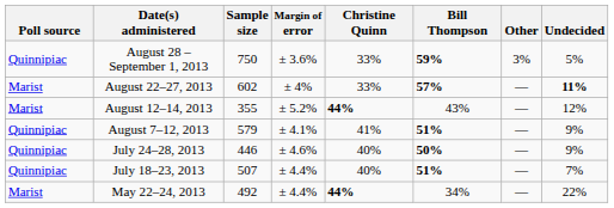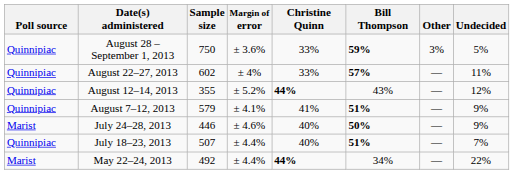August 22–27, 2013 | Poll source: Marist -> Quinnipiac
August 22–27, 2013 | Undecided: bold -> normal
August 12–14, 2013 | Poll source: Marist -> Quinnipiac
July 24–28, 2013 | Poll source: Quinnipiac -> Marist
